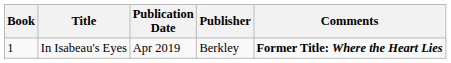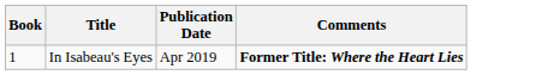- column: Publisher | Berkley
